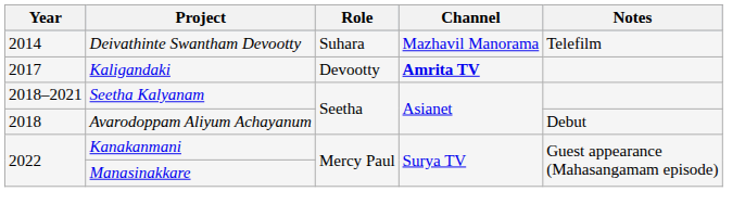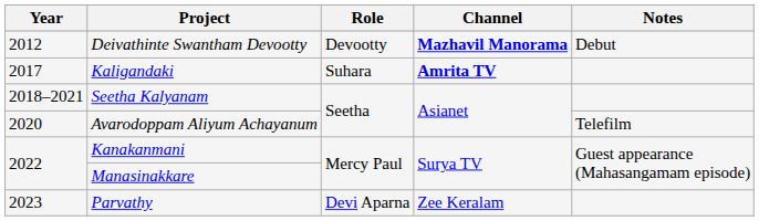Deivathinte Swantham Devootty | Year: 2014 -> 2012
Deivathinte Swantham Devootty | Role: Suhara -> Devootty
Deivathinte Swantham Devootty | Channel: normal -> bold
Deivathinte Swantham Devootty | Notes: Telefilm -> Debut
Kaligandaki | Role: Devootty -> Suhara
Avarodoppam Aliyum Achayanum | Year: 2018 -> 2020
Avarodoppam Aliyum Achayanum | Notes: Debut -> Telefilm
+ row: 2023 | Parvathy | Devi Aparna | Zee Keralam
